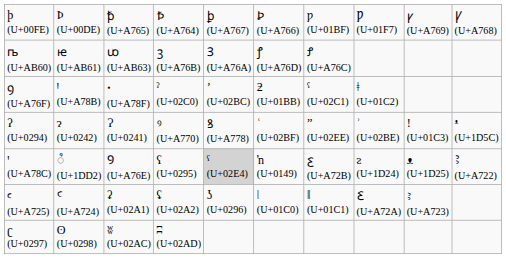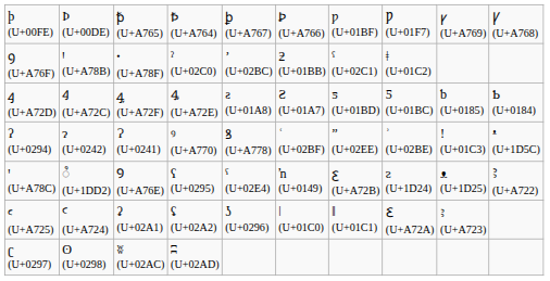- row: ꭠ (U+AB60) | ꭡ (U+AB61) | ꭣ (U+AB63) | ꝫ (U+A76B) | Ꝫ (U+A76A) | ꝭ (U+A76D) | Ꝭ (U+A76C)
+ row: ꜭ (U+A72D) | Ꜭ (U+A72C) | ꜯ (U+A72F) | Ꜯ (U+A72E) | ƨ (U+01A8) | Ƨ (U+01A7) | ƽ (U+01BD) | Ƽ (U+01BC) | ƅ (U+0185) | Ƅ (U+0184)
ꞌ (U+A78C) | column 5: lightgrey background -> no background
